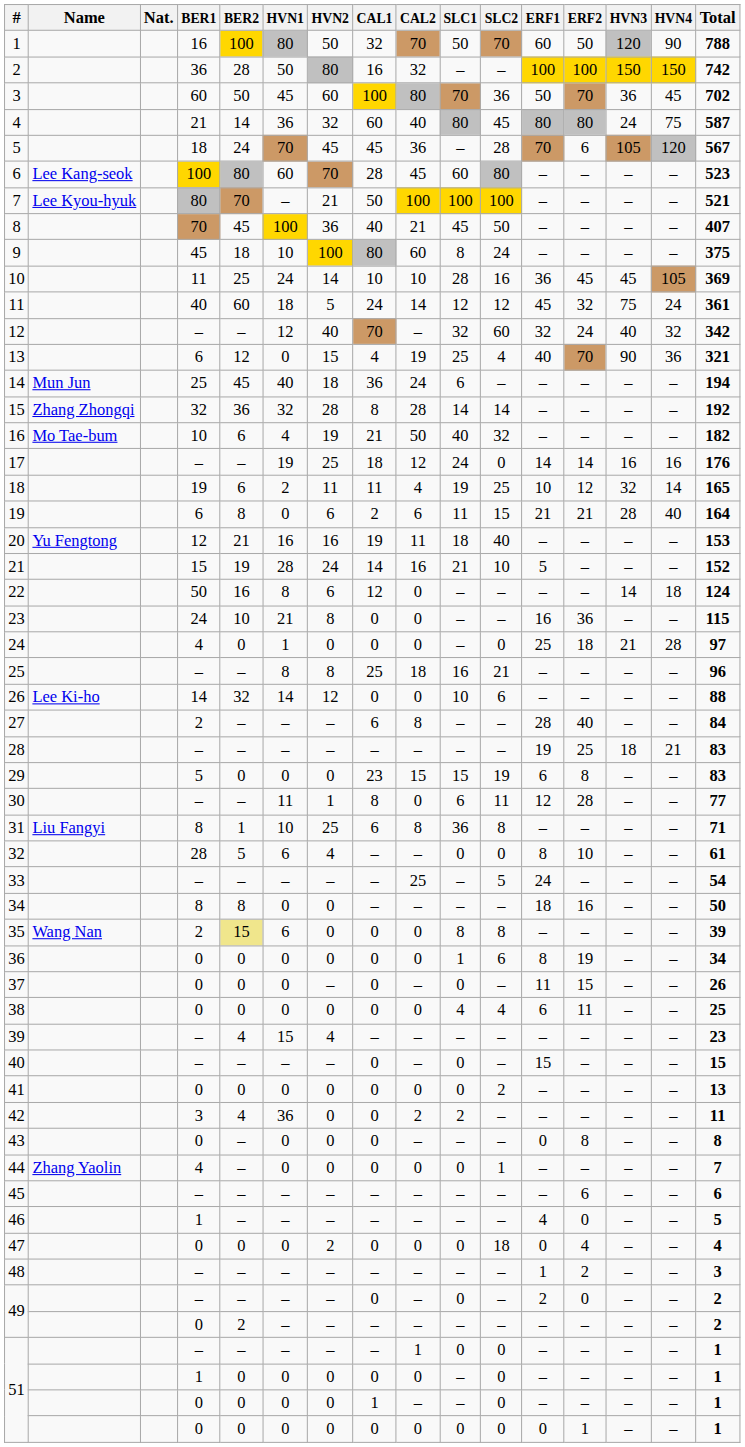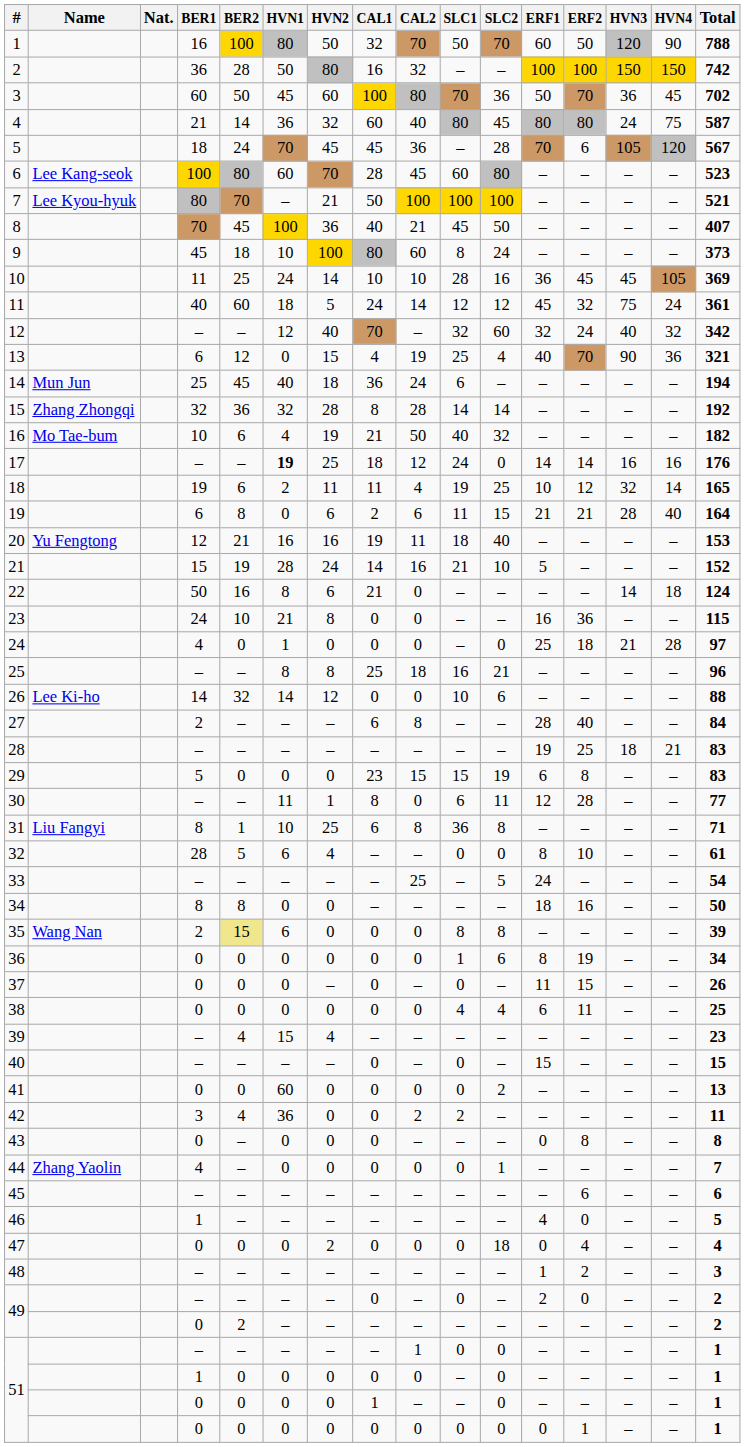9 | Total: 375 -> 373
17 | HVN1: normal -> bold
22 | CAL1: 12 -> 21
41 | HVN1: 0 -> 60
